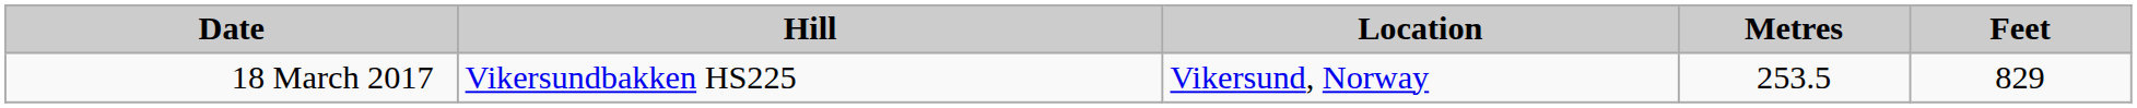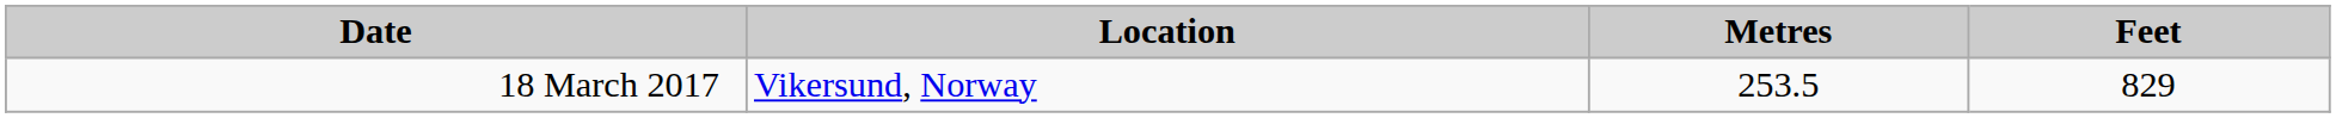- column: Hill | Vikersundbakken HS225
